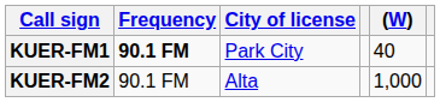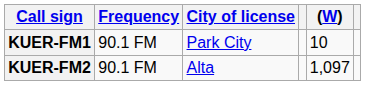KUER-FM1 | Frequency: bold -> normal
KUER-FM1 | (W): 40 -> 10
KUER-FM2 | (W): 1,000 -> 1,097
